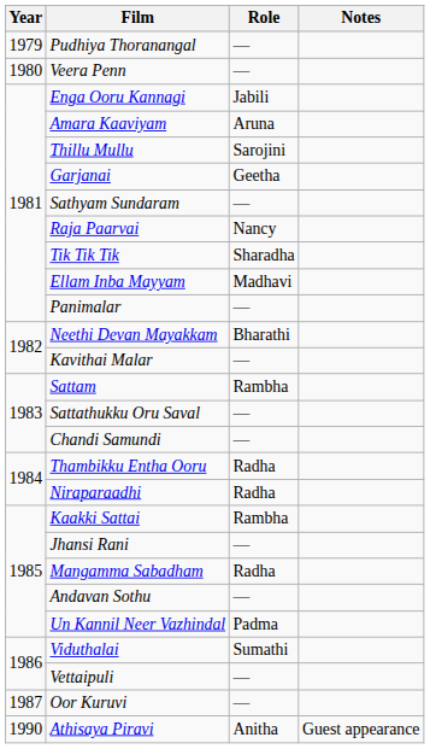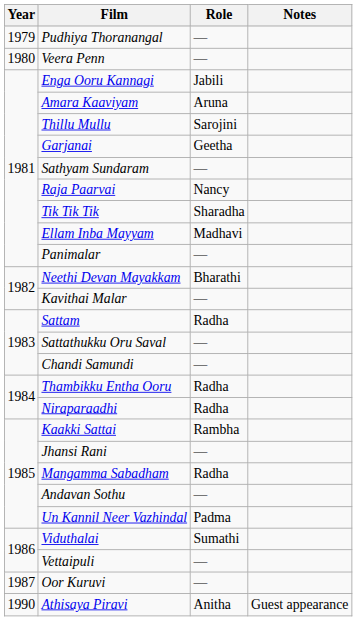Sattam | Role: Rambha -> Radha
